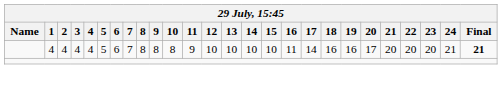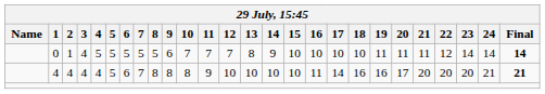+ row: 0 | 1 | 4 | 5 | 5 | 5 | 5 | 5 | 6 | 7 | 7 | 7 | 8 | 9 | 10 | 10 | 10 | 10 | 11 | 11 | 11 | 12 | 14 | 14 | 14
